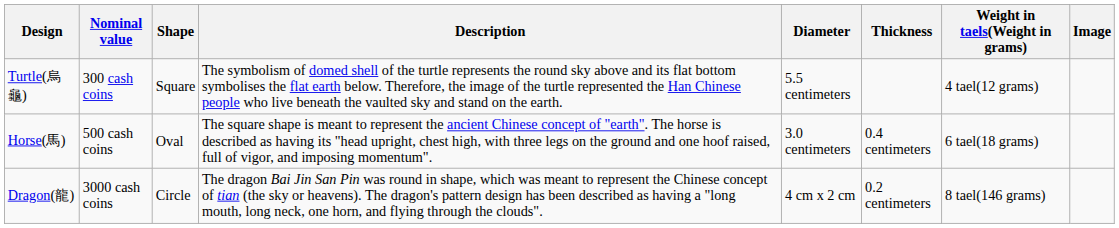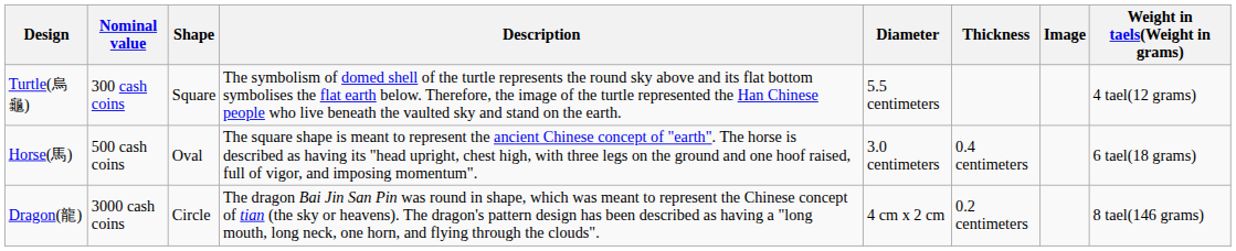columns swapped: Weight in taels(Weight in grams) <-> Image
